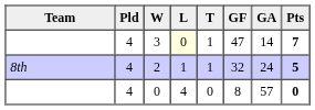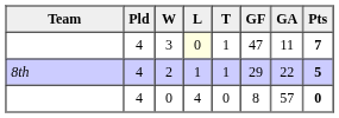3 | GA: 14 -> 11
2 | GF: 32 -> 29
2 | GA: 24 -> 22
